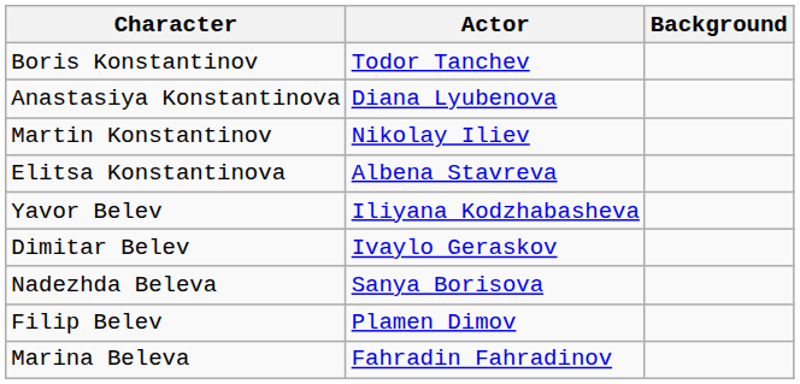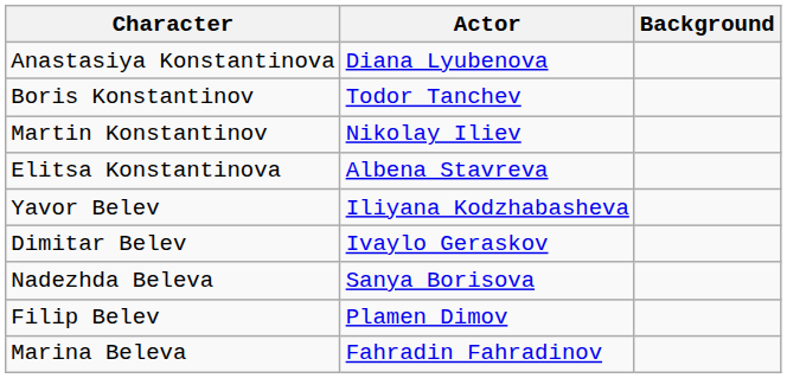rows swapped: Anastasiya Konstantinova <-> Boris Konstantinov
